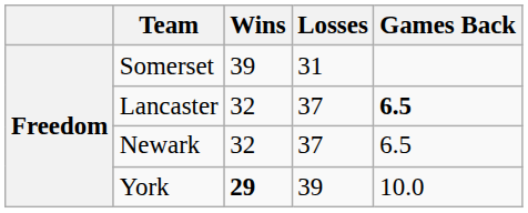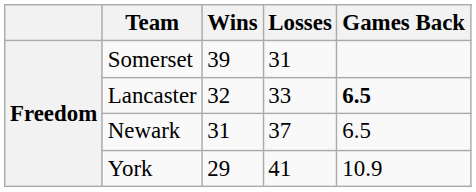Lancaster | Losses: 37 -> 33
Newark | Wins: 32 -> 31
York | Wins: bold -> normal
York | Losses: 39 -> 41
York | Games Back: 10.0 -> 10.9
